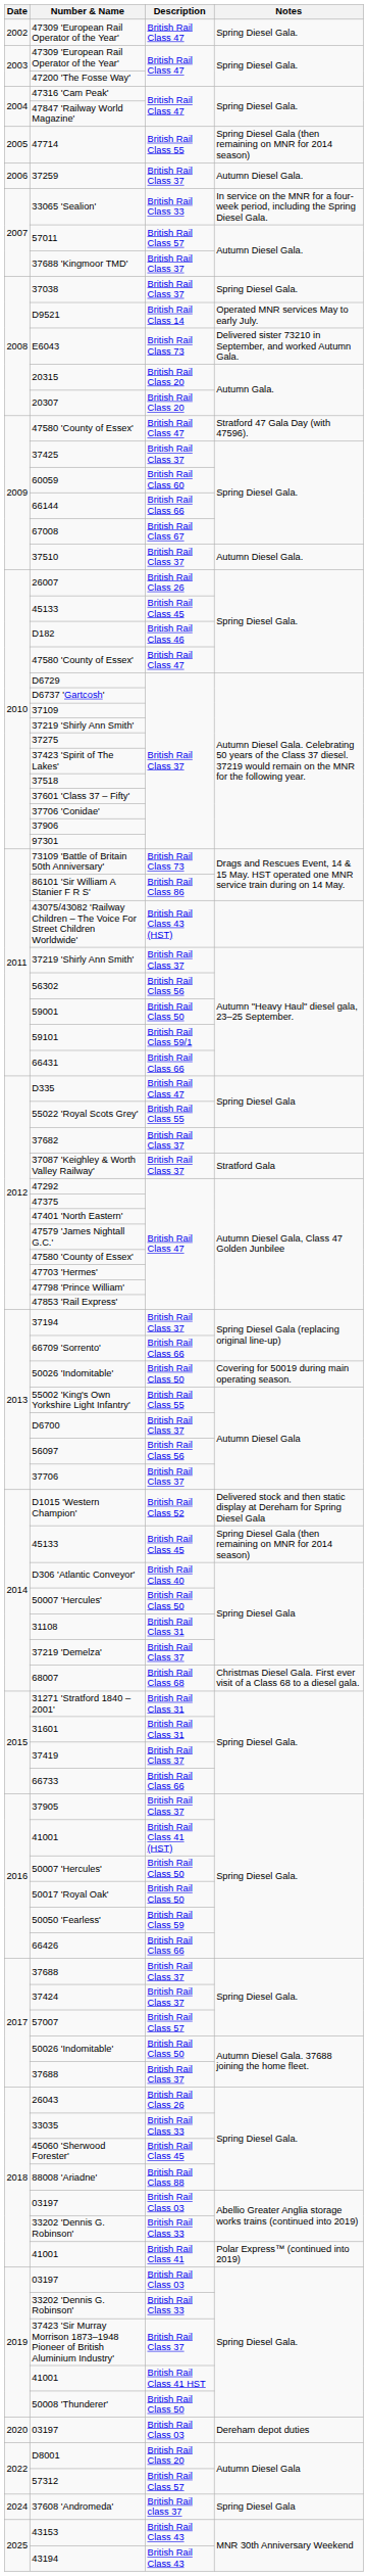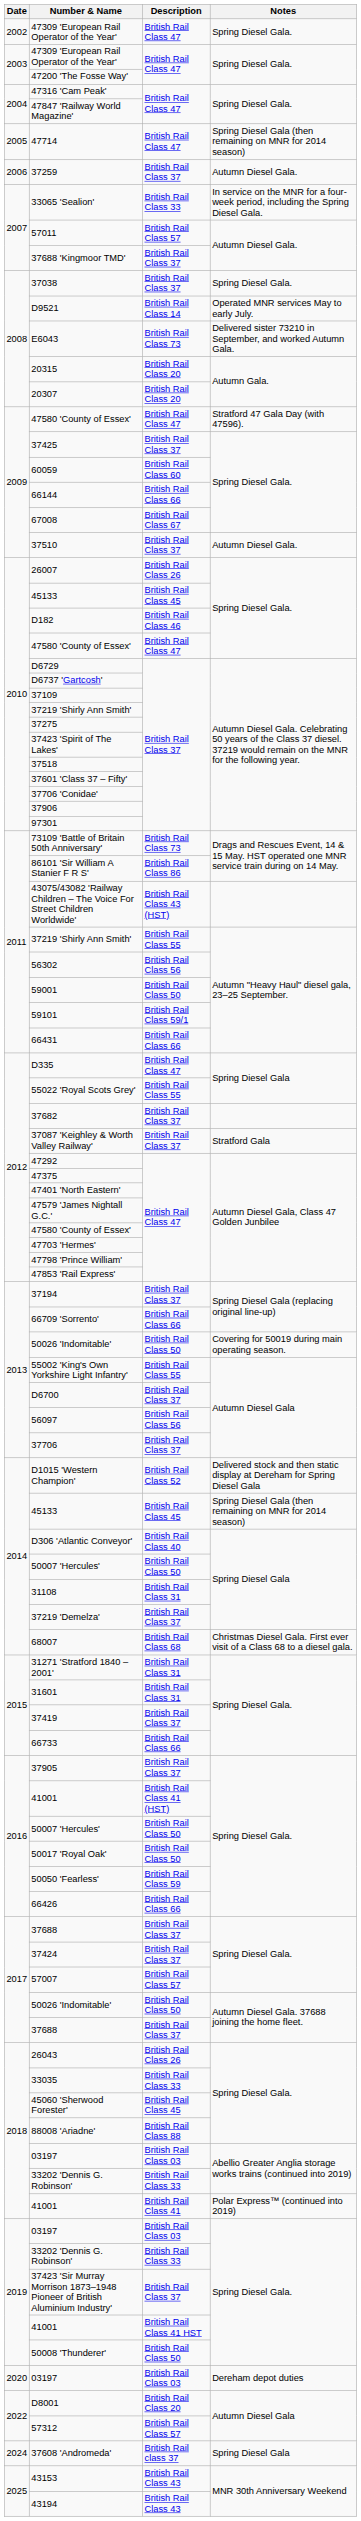47714 | Description: British Rail Class 55 -> British Rail Class 47
2011 / 37219 'Shirly Ann Smith' | Description: British Rail Class 37 -> British Rail Class 55
